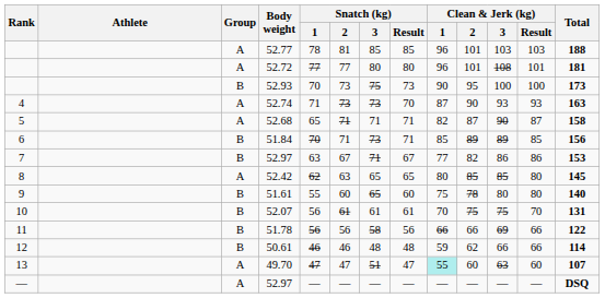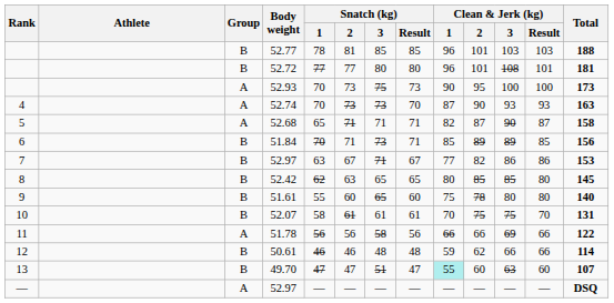52.77 | Group: A -> B
52.72 | Group: A -> B
52.93 | Group: B -> A
52.74 | Snatch (kg) / 1: 71 -> 70
52.42 | Group: A -> B
52.07 | Snatch (kg) / 1: 56 -> 58
51.78 | Group: B -> A
49.70 | Group: A -> B
